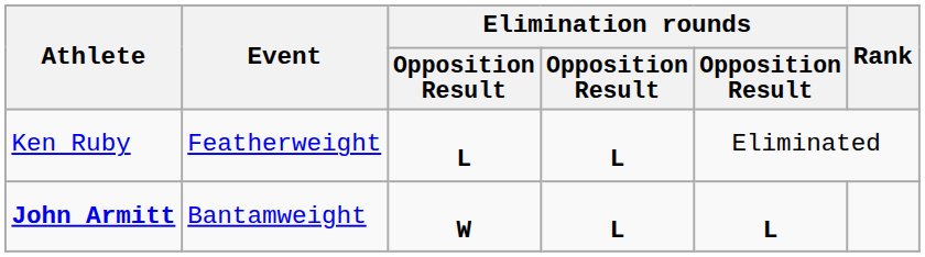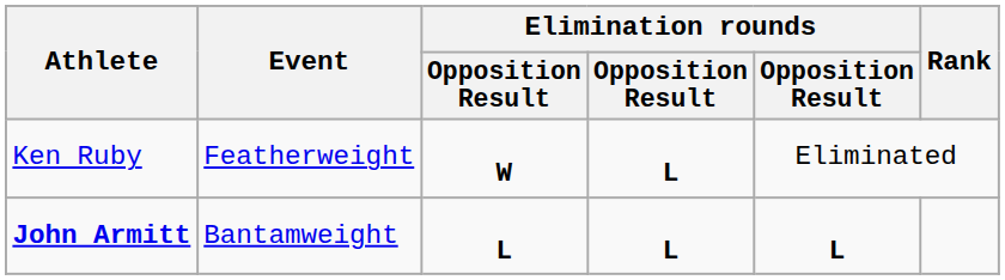Ken Ruby | column 3: L -> W
John Armitt | column 3: W -> L
